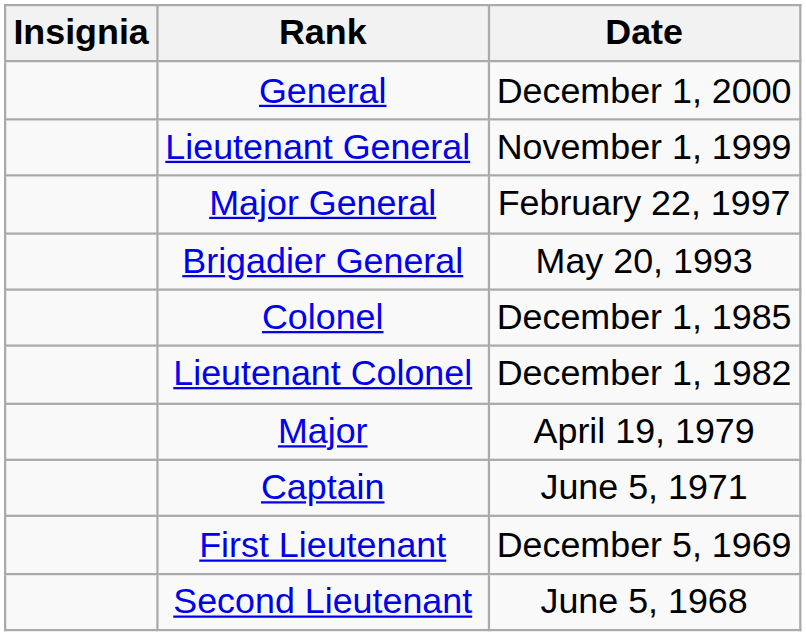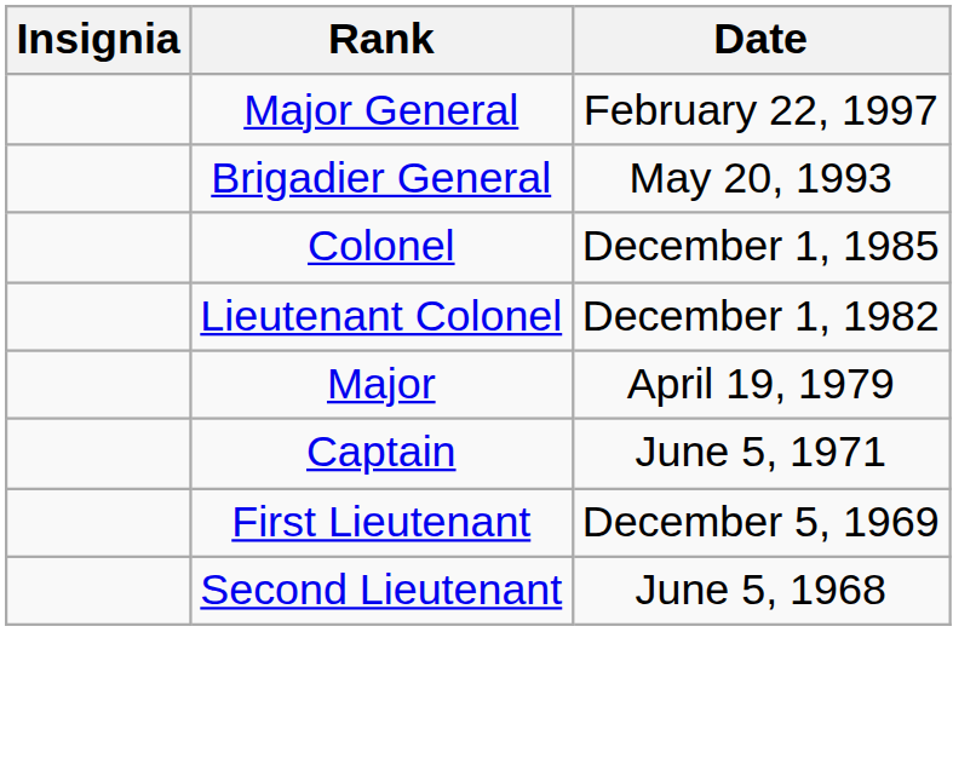- row: General | December 1, 2000
- row: Lieutenant General | November 1, 1999
